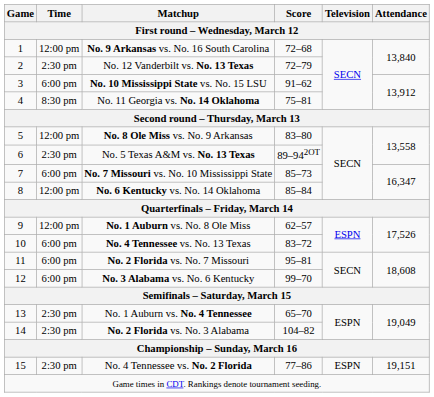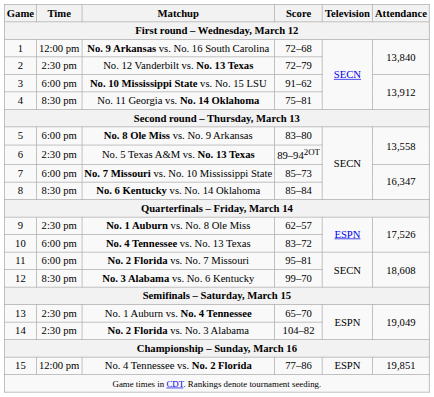No. 8 Ole Miss vs. No. 9 Arkansas | Time: 12:00 pm -> 6:00 pm
No. 6 Kentucky vs. No. 14 Oklahoma | Time: 12:00 pm -> 8:30 pm
No. 1 Auburn vs. No. 8 Ole Miss | Time: 12:00 pm -> 2:30 pm
No. 3 Alabama vs. No. 6 Kentucky | Time: 6:00 pm -> 8:30 pm
No. 4 Tennessee vs. No. 2 Florida | Time: 2:30 pm -> 12:00 pm
No. 4 Tennessee vs. No. 2 Florida | Attendance: 19,151 -> 19,851
